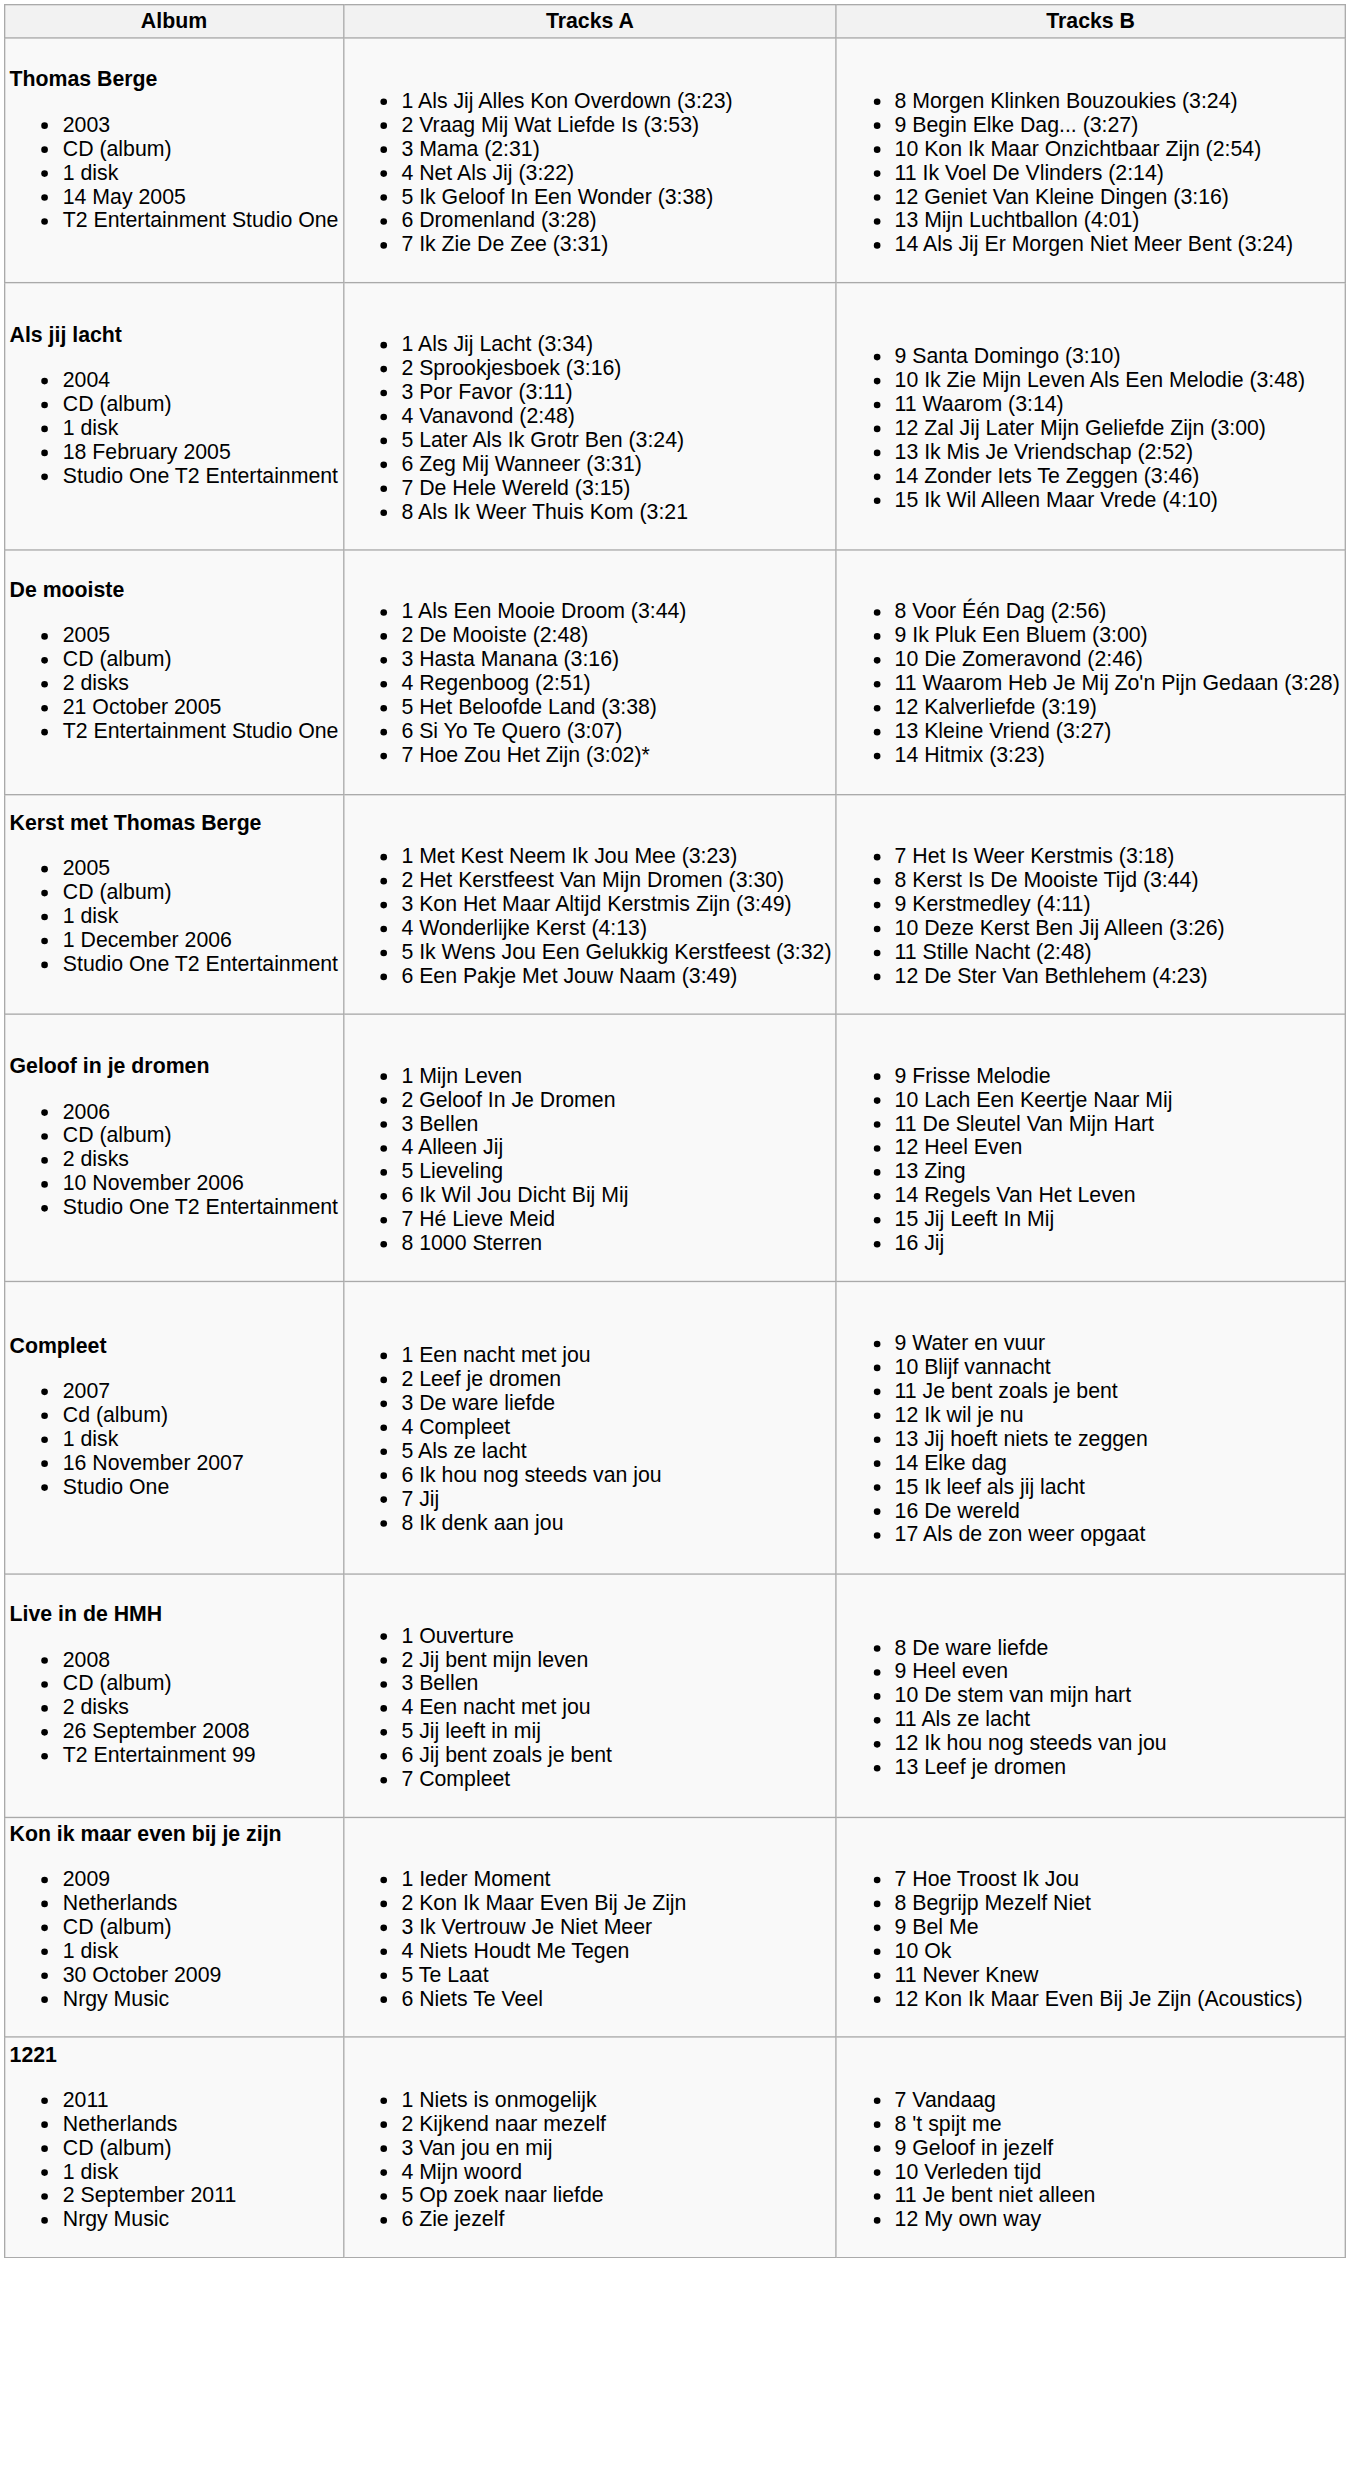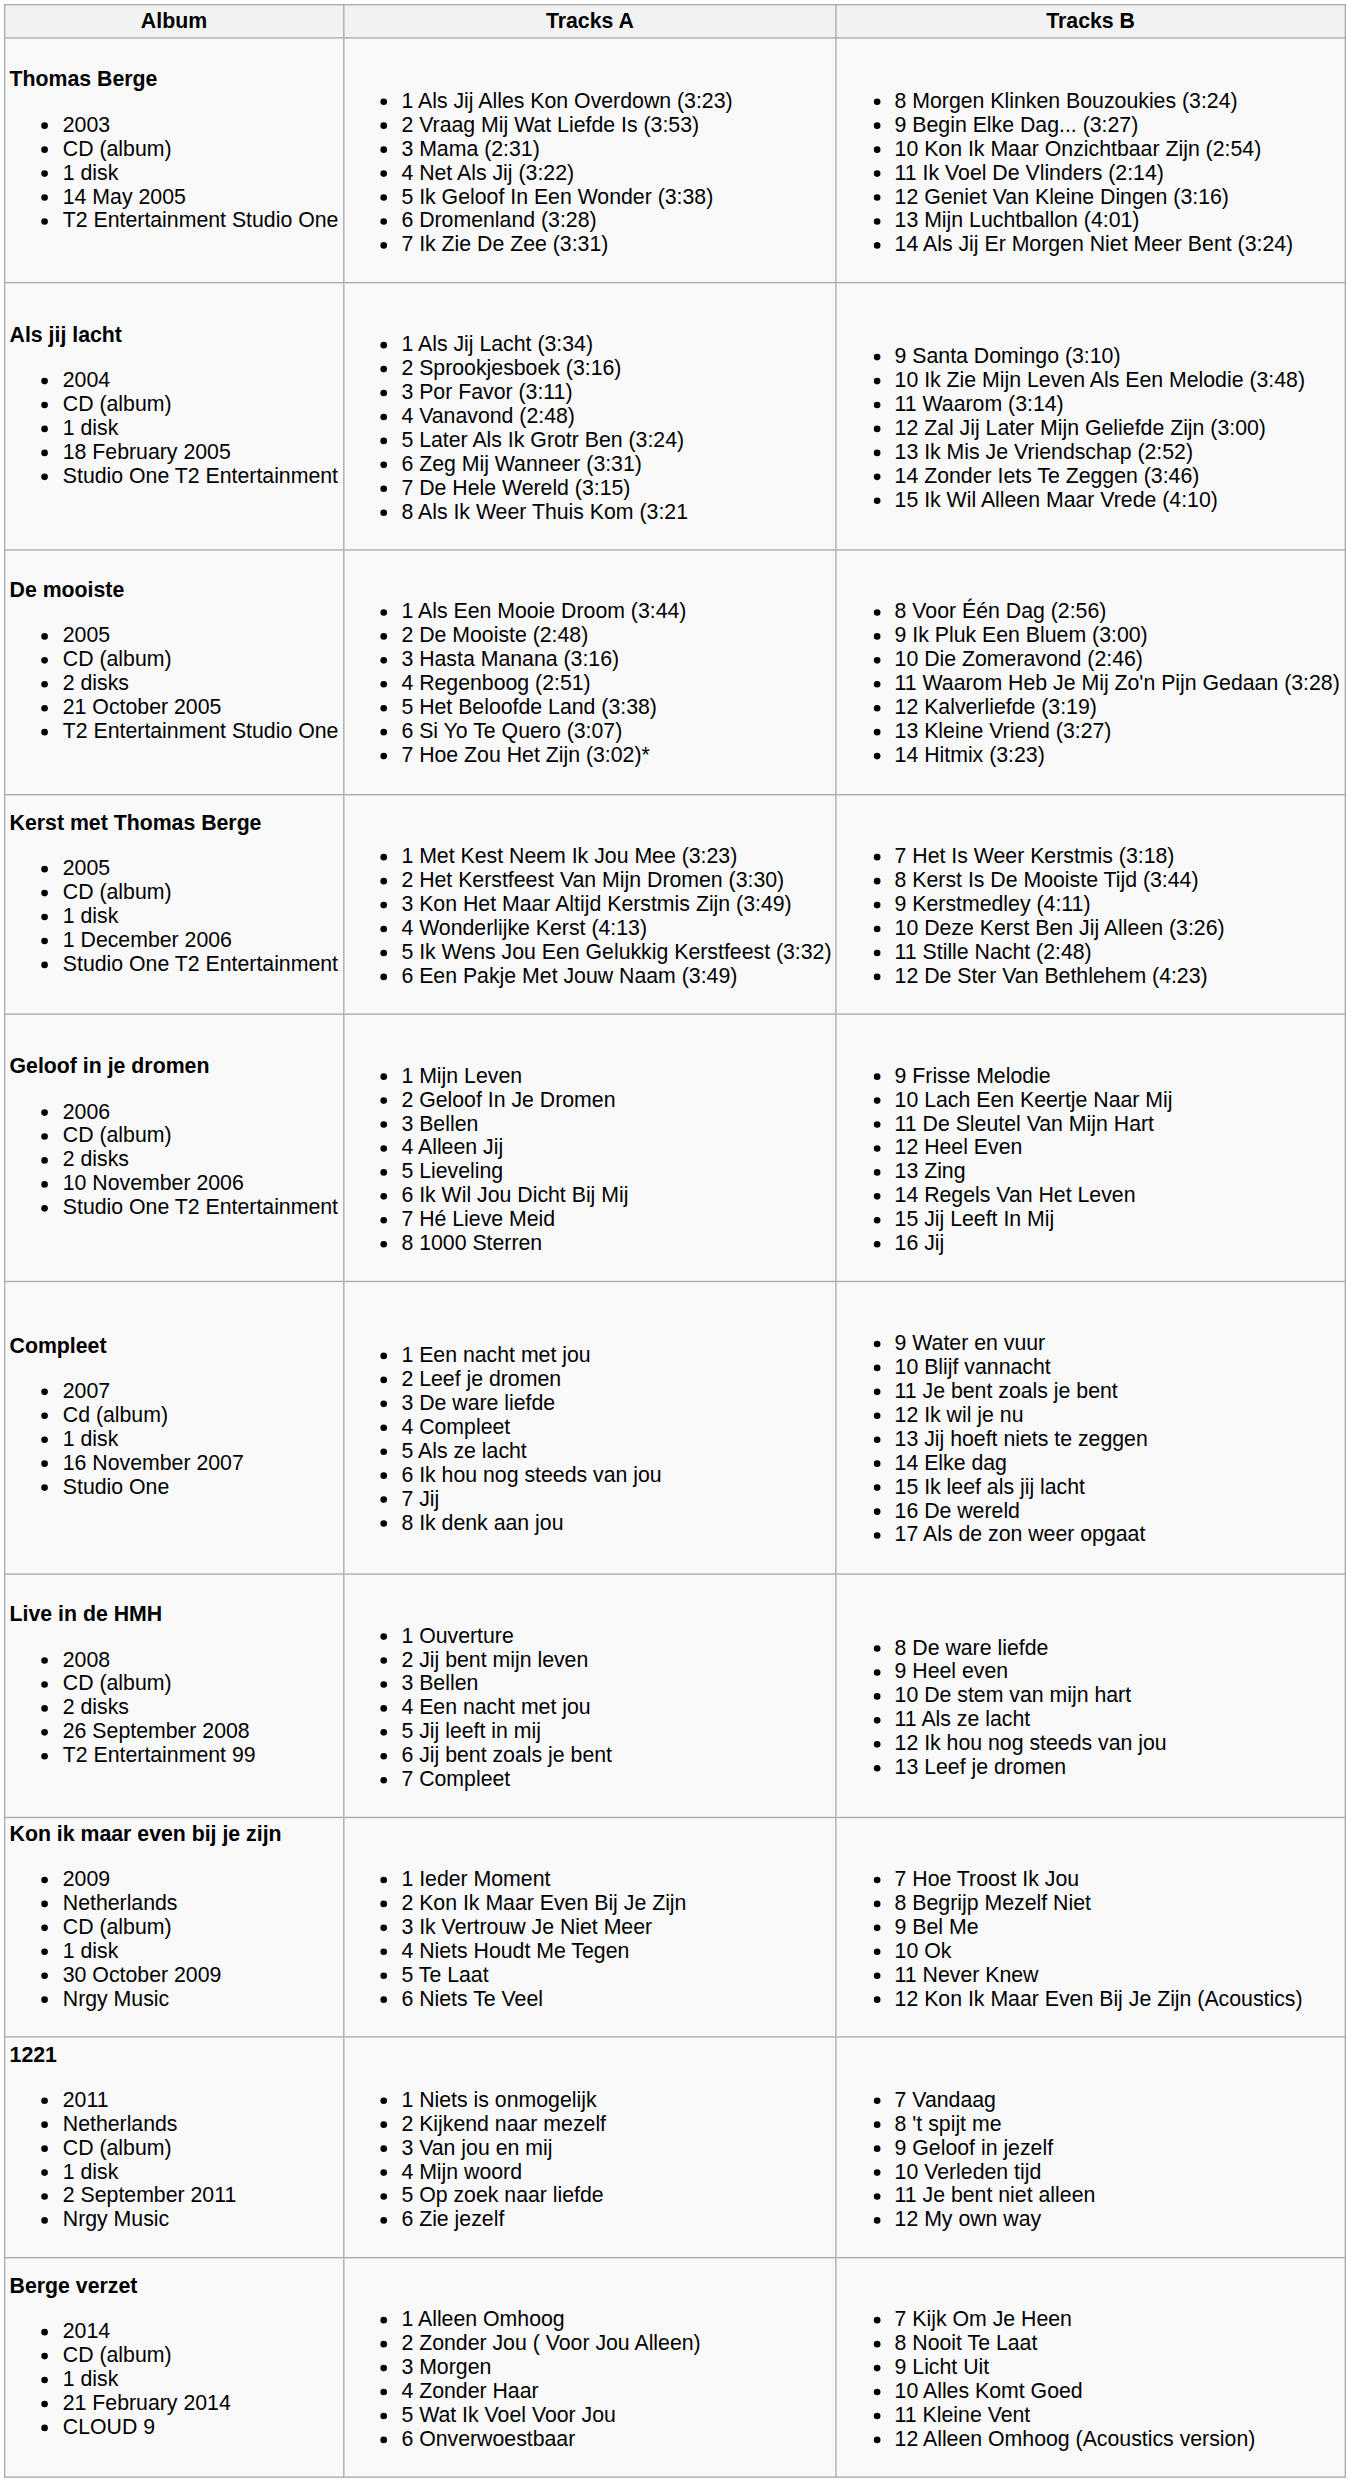+ row: Berge verzet 2014 CD (album) 1 disk 21 February 2014 CLOUD 9 | 1 Alleen Omhoog 2 Zonder Jou ( Voor Jou Alleen) 3 Morgen 4 Zonder Haar 5 Wat Ik Voel Voor Jou 6 Onverwoestbaar | 7 Kijk Om Je Heen 8 Nooit Te Laat 9 Licht Uit 10 Alles Komt Goed 11 Kleine Vent 12 Alleen Omhoog (Acoustics version)
